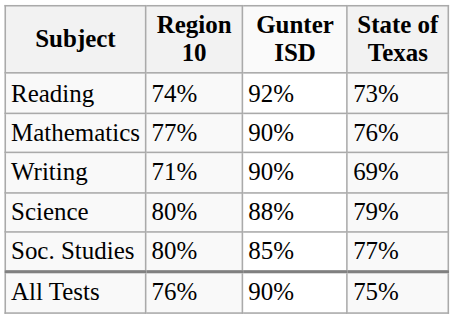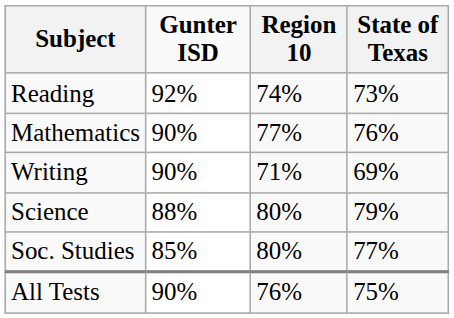columns swapped: Gunter ISD <-> Region 10
